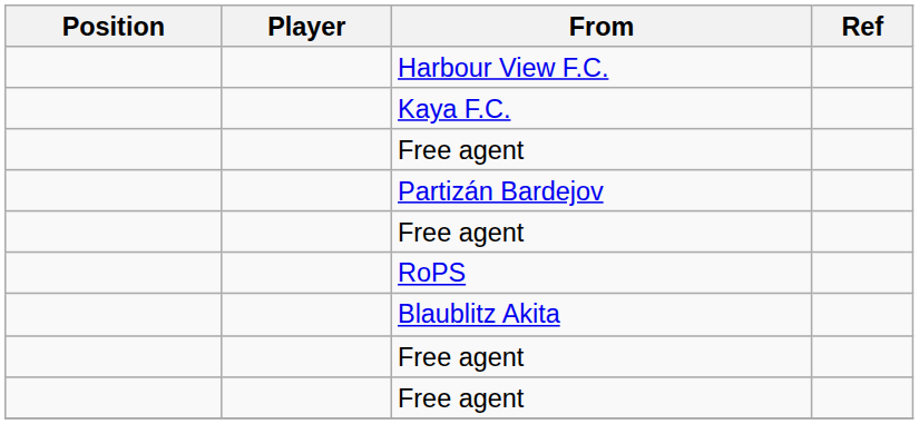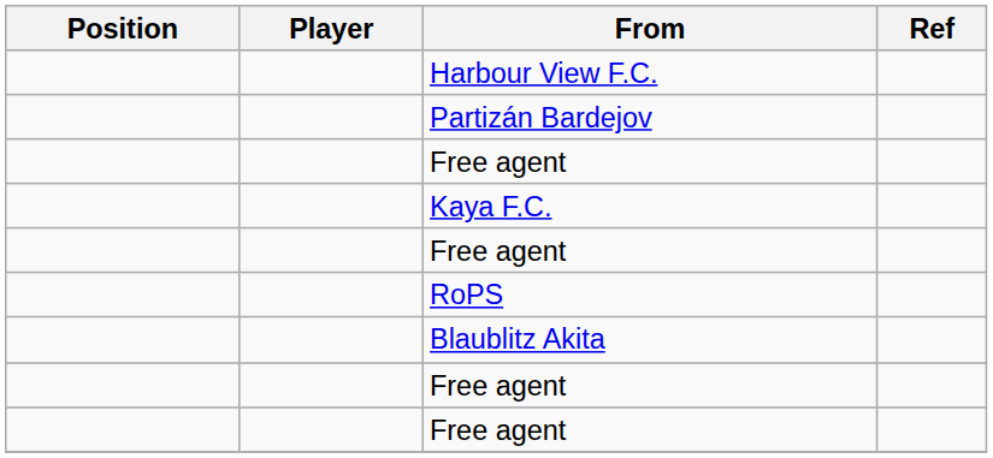rows swapped: Kaya F.C. <-> Partizán Bardejov
